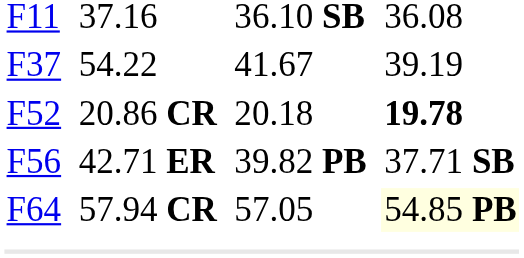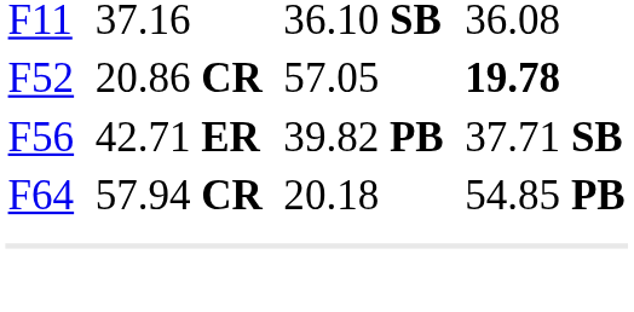- row: F37 | 54.22 | 41.67 | 39.19
F52 | column 5: 20.18 -> 57.05
F64 | column 5: 57.05 -> 20.18
F64 | column 7: lightyellow background -> no background
